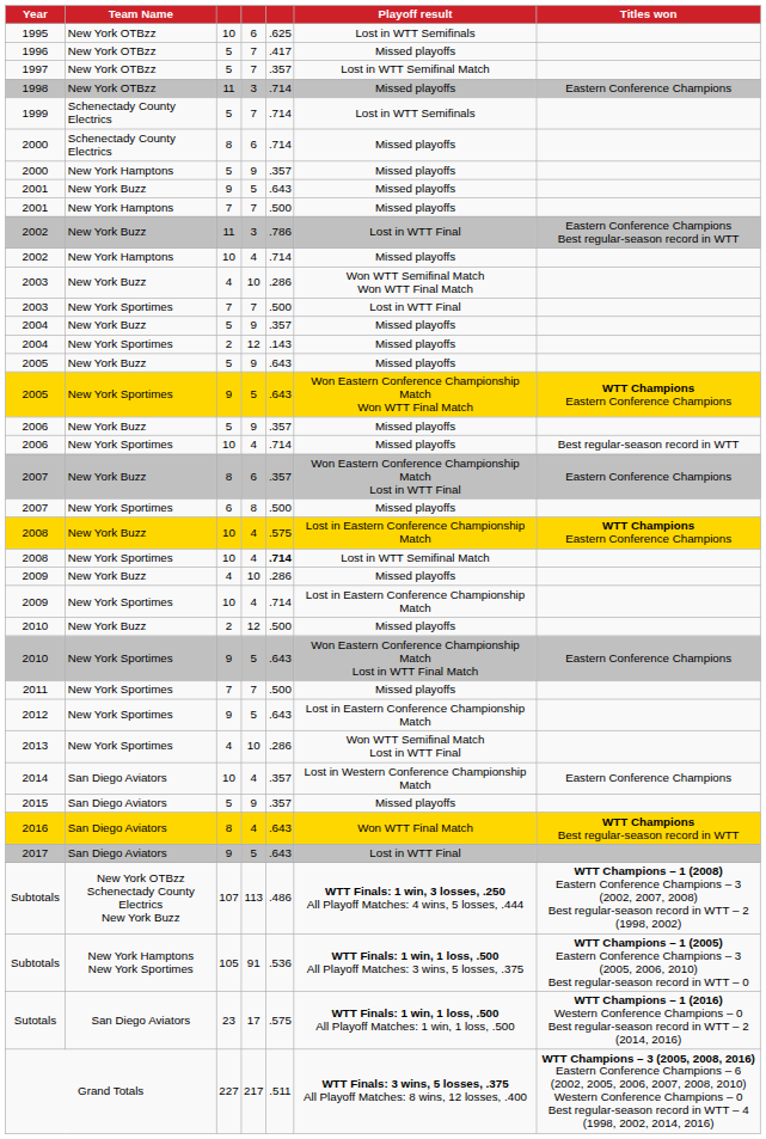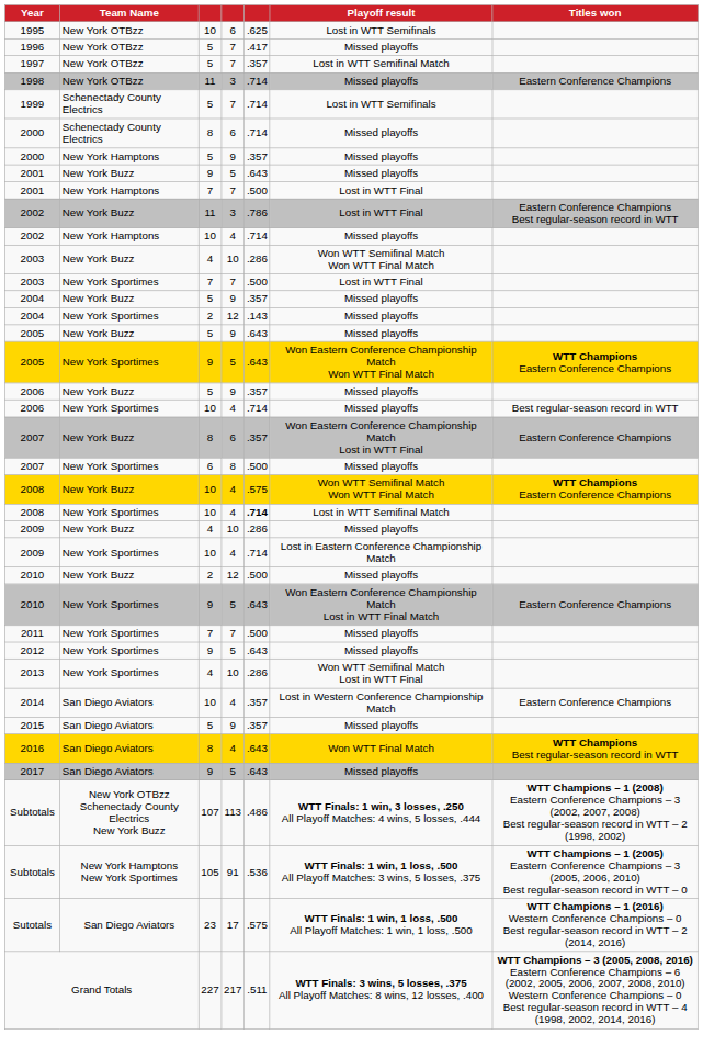2001 / New York Hamptons | Playoff result: Missed playoffs -> Lost in WTT Final
2008 / New York Buzz | Playoff result: Lost in Eastern Conference Championship Match -> Won WTT Semifinal Match Won WTT Final Match
2012 | Playoff result: Lost in Eastern Conference Championship Match -> Missed playoffs
2017 | Playoff result: Lost in WTT Final -> Missed playoffs
